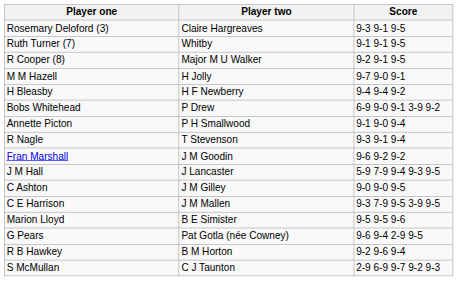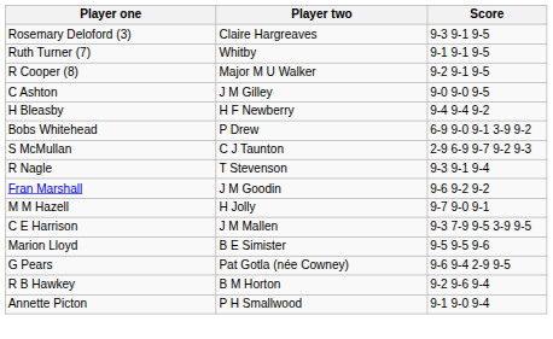rows swapped: C Ashton <-> M M Hazell
rows swapped: Annette Picton <-> S McMullan
- row: J M Hall | J Lancaster | 5-9 7-9 9-4 9-3 9-5
